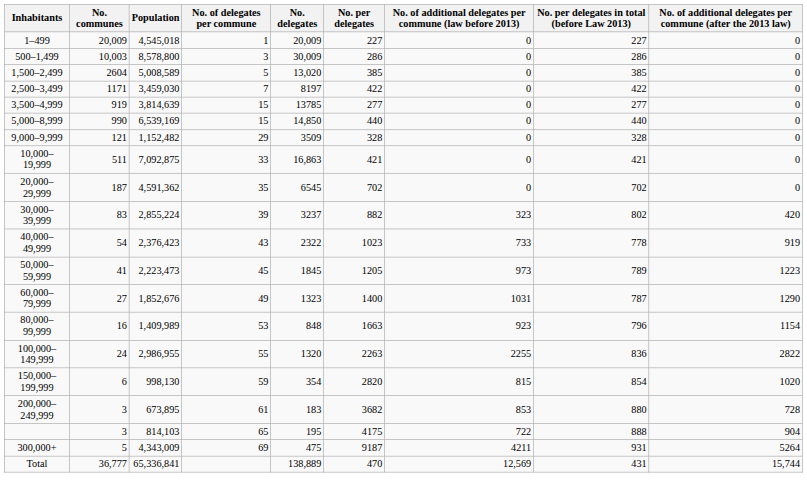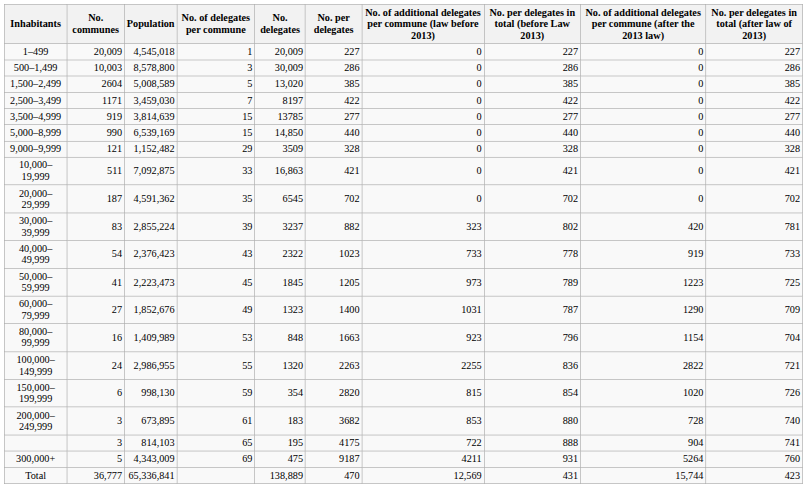+ column: No. per delegates in total (after law of 2013) | 227 | 286 | 385 | 422 | 277 | 440 | 328 | 421 | 702 | 781 | 733 | 725 | 709 | 704 | 721 | 726 | 740 | 741 | 760 | 423
